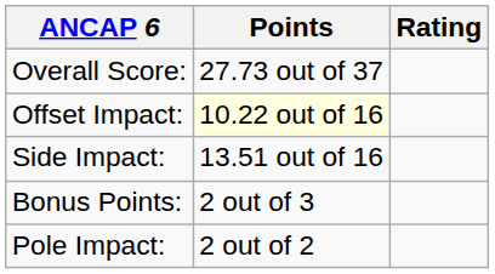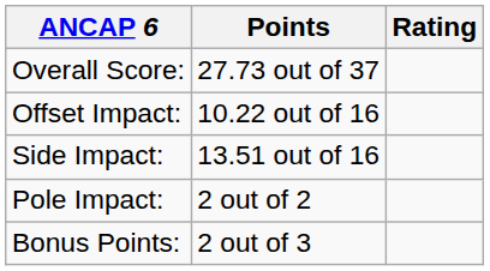Offset Impact: | Points: lightyellow background -> no background
rows swapped: Pole Impact: <-> Bonus Points:
